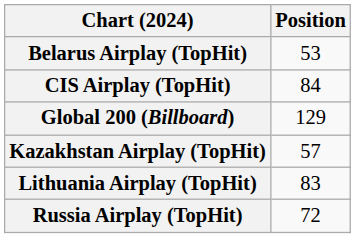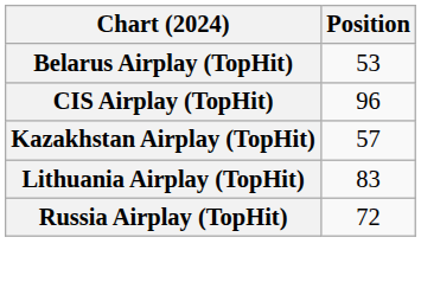CIS Airplay (TopHit) | Position: 84 -> 96
- row: Global 200 (Billboard) | 129
